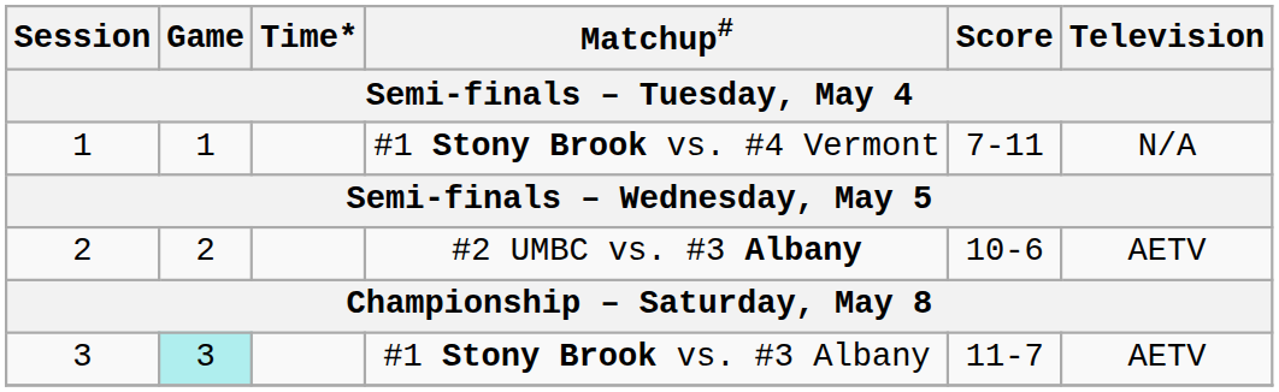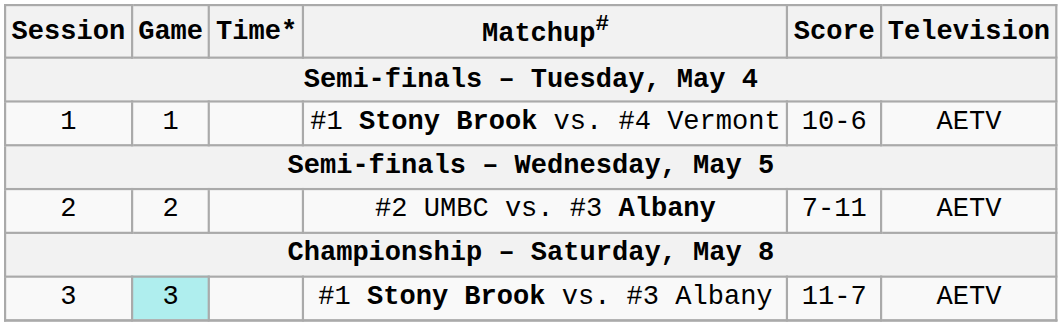#1 Stony Brook vs. #4 Vermont | Score: 7-11 -> 10-6
#1 Stony Brook vs. #4 Vermont | Television: N/A -> AETV
#2 UMBC vs. #3 Albany | Score: 10-6 -> 7-11
